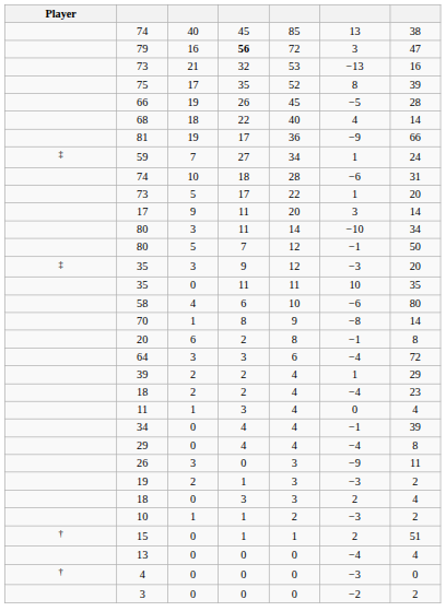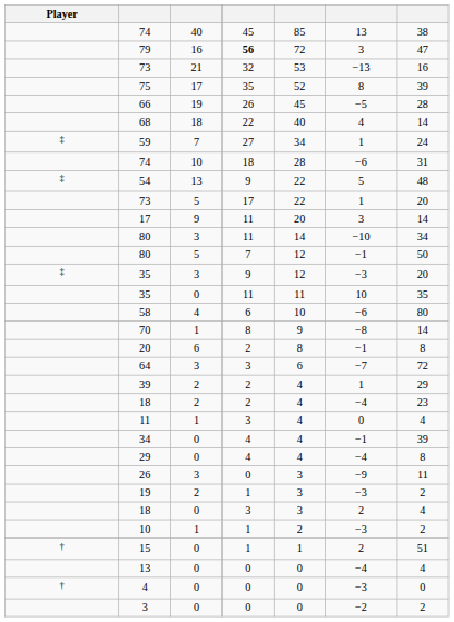- row: 81 | 19 | 17 | 36 | −9 | 66
+ row: ‡ | 54 | 13 | 9 | 22 | 5 | 48
64 | column 6: −4 -> −7
